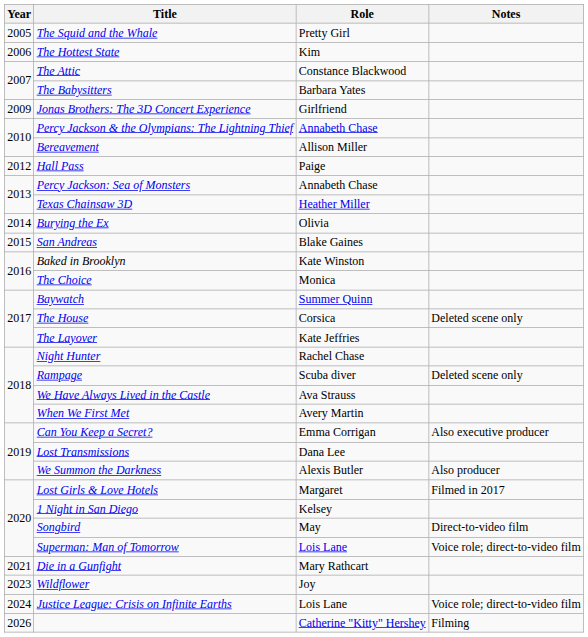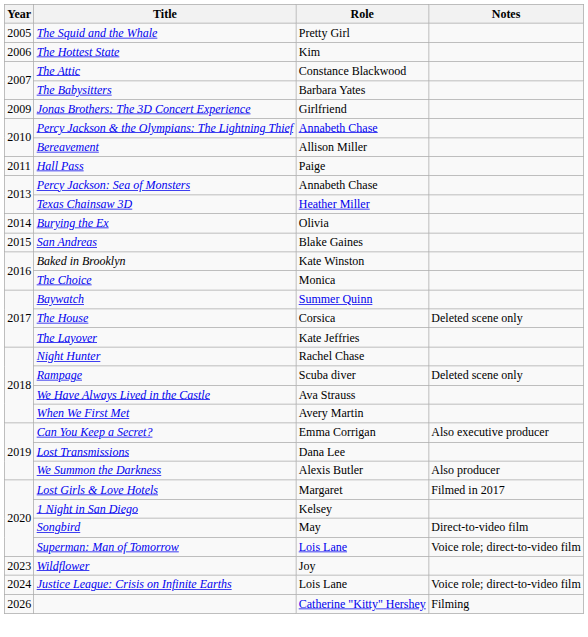Hall Pass | Year: 2012 -> 2011
- row: 2021 | Die in a Gunfight | Mary Rathcart
